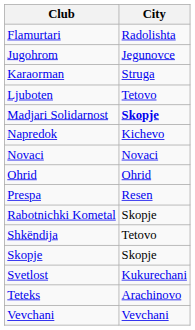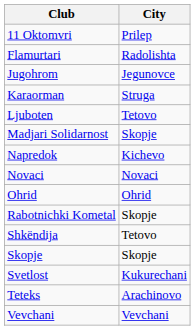+ row: 11 Oktomvri | Prilep
Madjari Solidarnost | City: bold -> normal
- row: Prespa | Resen
